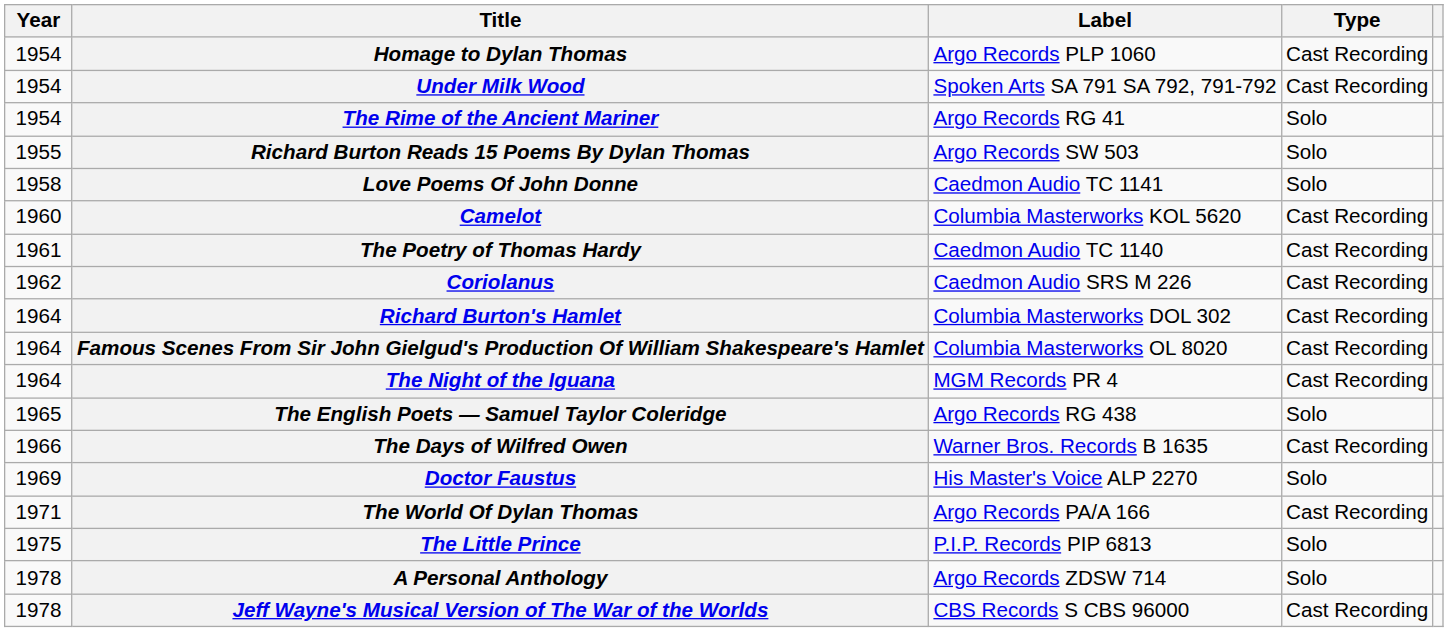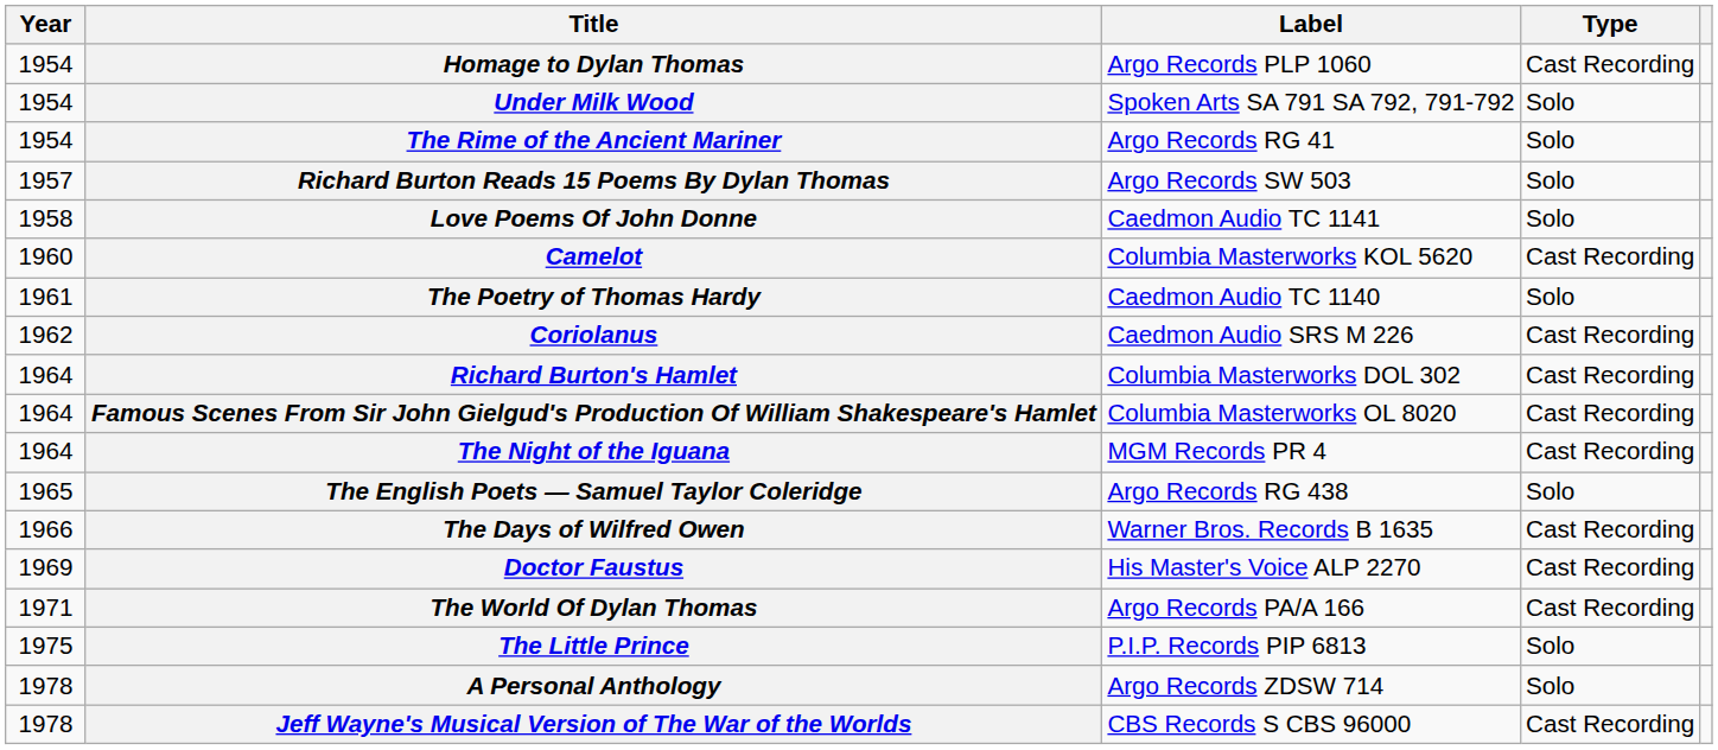Under Milk Wood | Type: Cast Recording -> Solo
Richard Burton Reads 15 Poems By Dylan Thomas | Year: 1955 -> 1957
The Poetry of Thomas Hardy | Type: Cast Recording -> Solo
Doctor Faustus | Type: Solo -> Cast Recording
